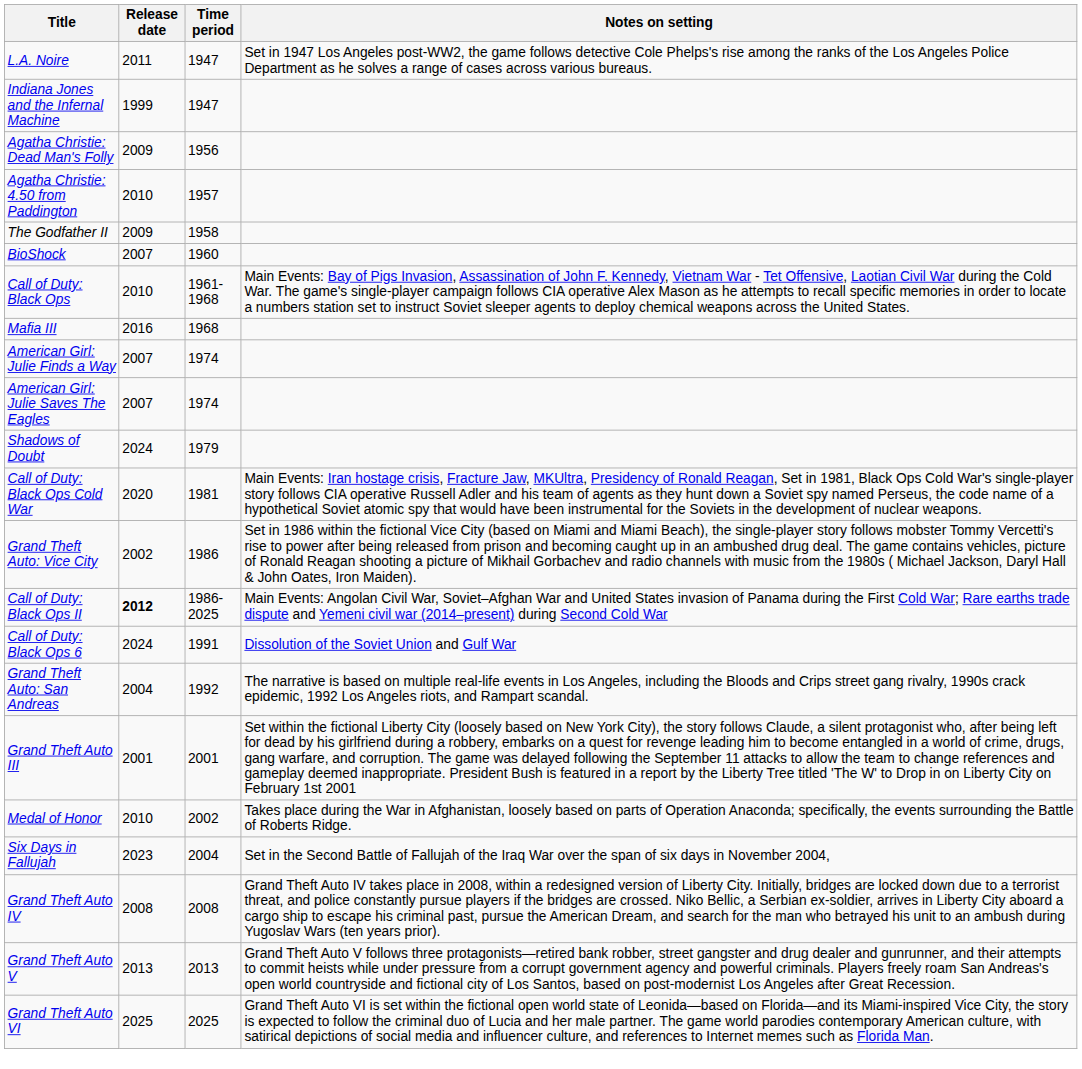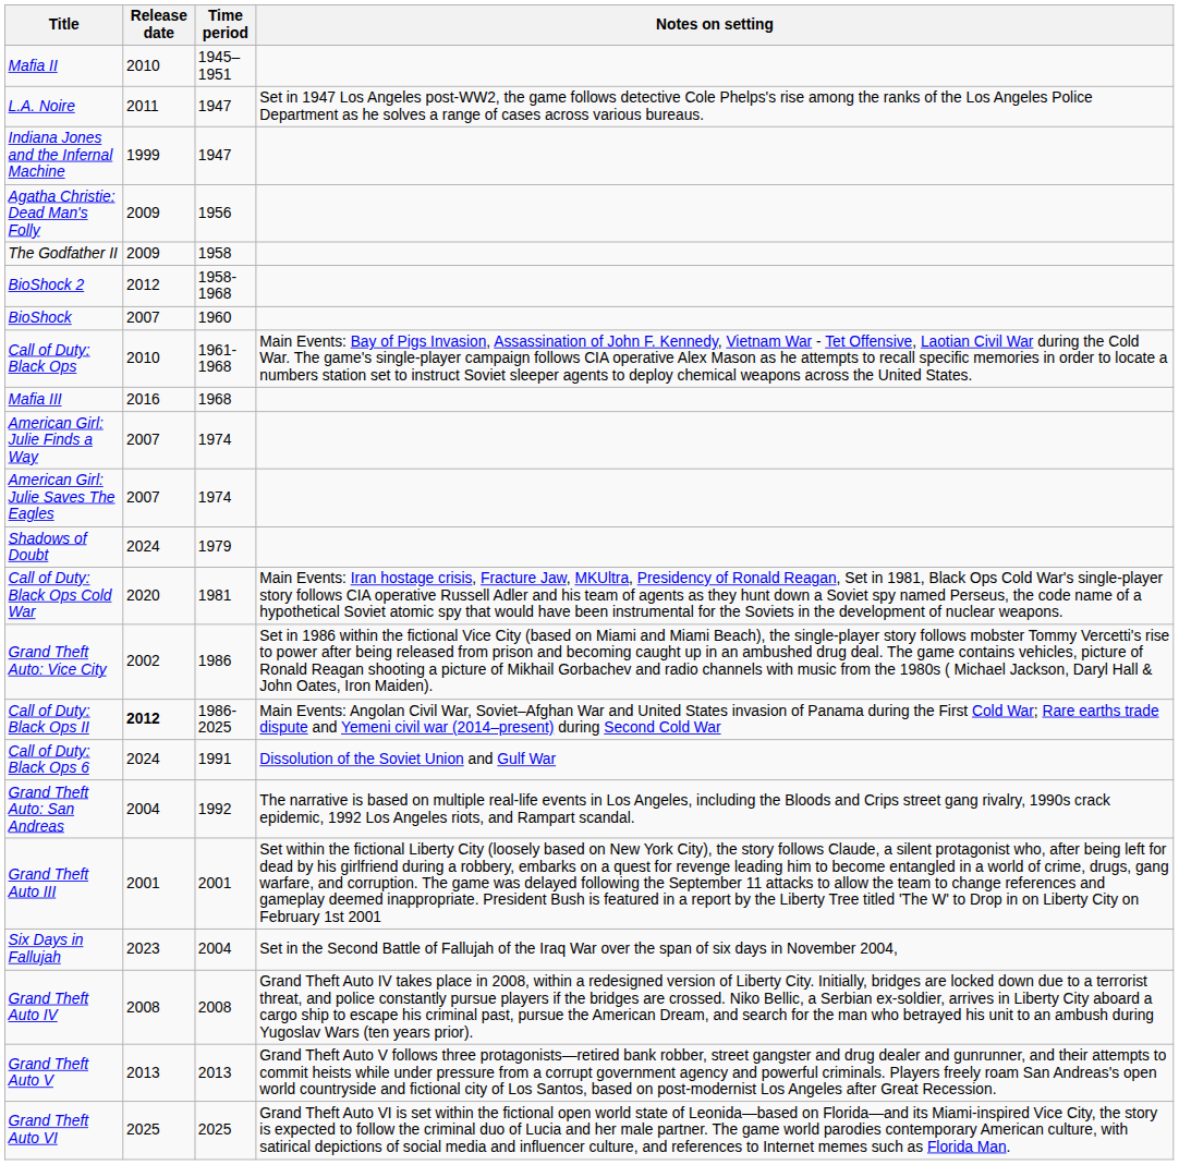+ row: Mafia II | 2010 | 1945–1951
- row: Agatha Christie: 4.50 from Paddington | 2010 | 1957
+ row: BioShock 2 | 2012 | 1958-1968
- row: Medal of Honor | 2010 | 2002 | Takes place during the War in Afghanistan, loosely based on parts of Operation Anaconda; specifically, the events surrounding the Battle of Roberts Ridge.
